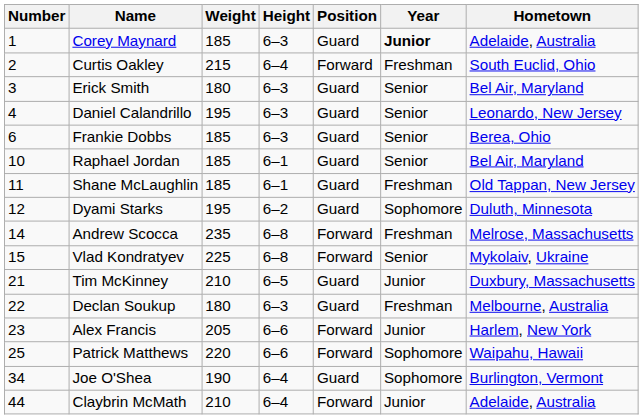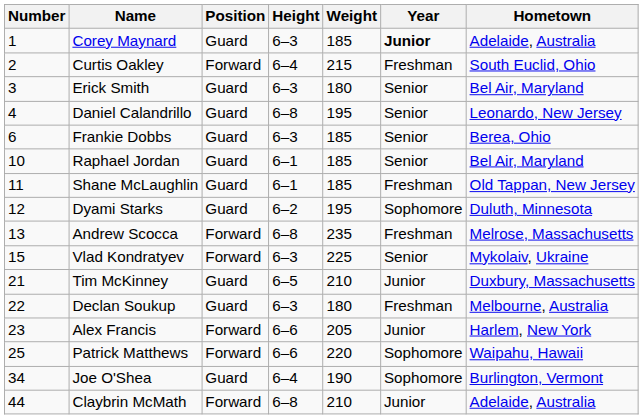columns swapped: Position <-> Weight
Daniel Calandrillo | Height: 6–3 -> 6–8
Andrew Scocca | Number: 14 -> 13
Vlad Kondratyev | Height: 6–8 -> 6–3
Claybrin McMath | Height: 6–4 -> 6–8
